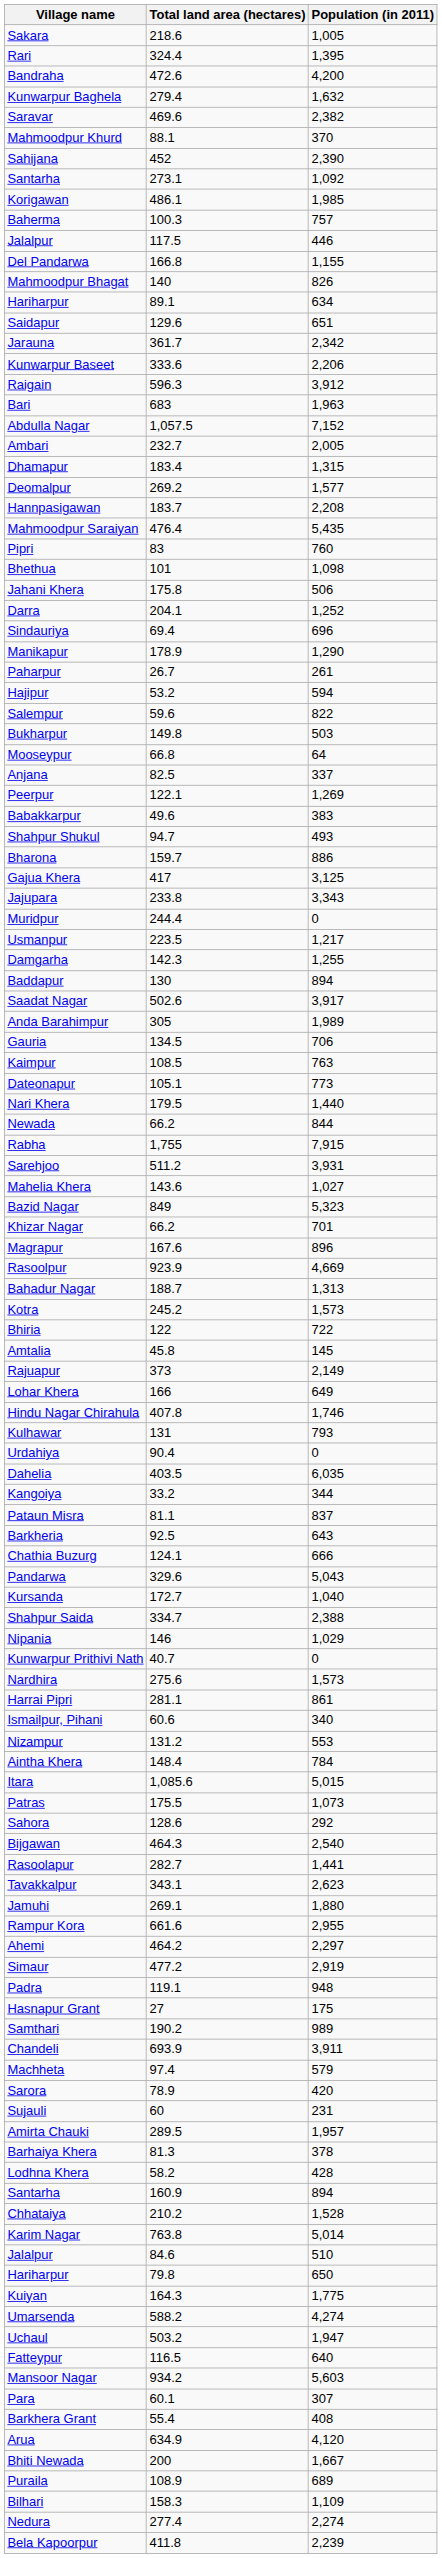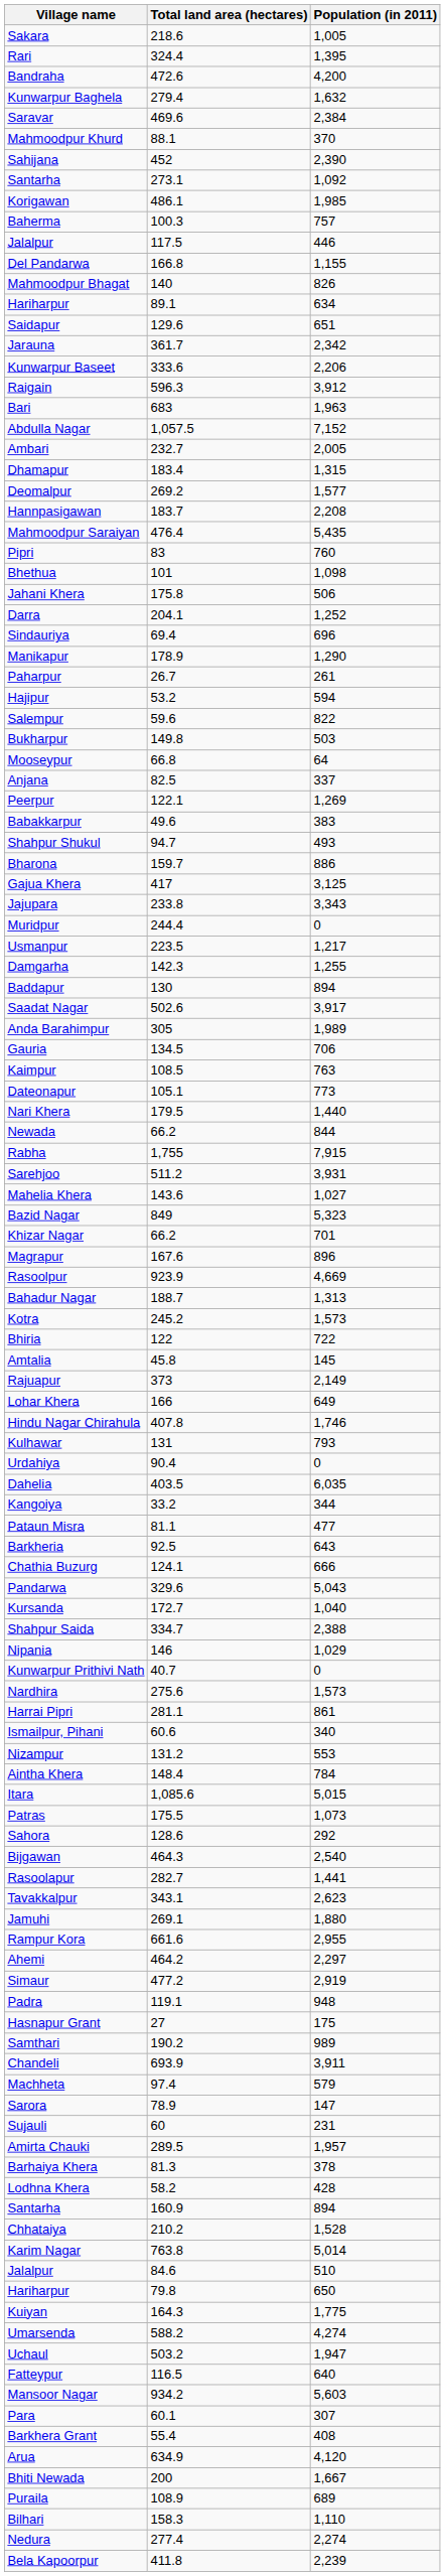Saravar | Population (in 2011): 2,382 -> 2,384
Pataun Misra | Population (in 2011): 837 -> 477
Sarora | Population (in 2011): 420 -> 147
Bilhari | Population (in 2011): 1,109 -> 1,110
